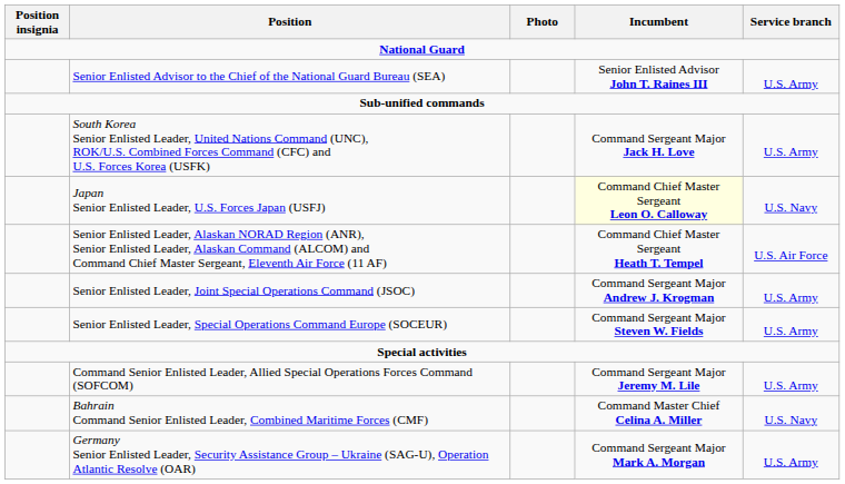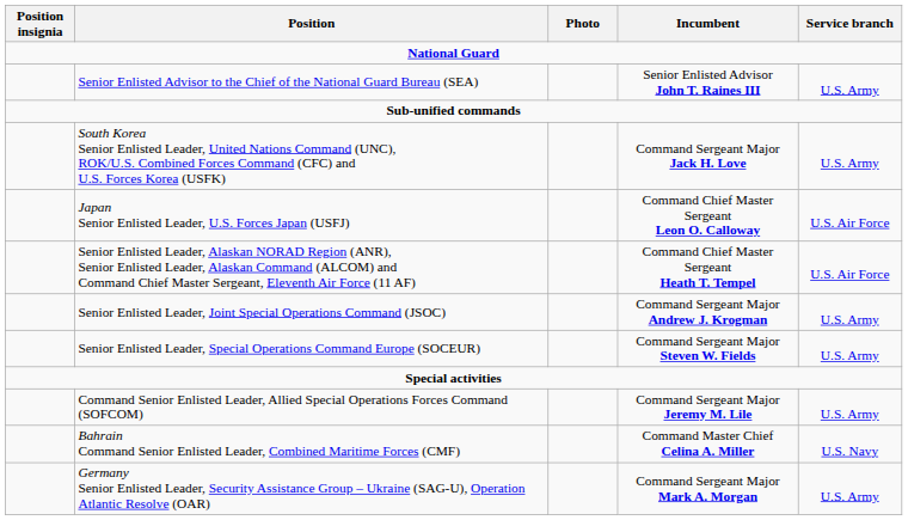Japan Senior Enlisted Leader, U.S. Forces Japan (USFJ) | Incumbent: lightyellow background -> no background
Japan Senior Enlisted Leader, U.S. Forces Japan (USFJ) | Service branch: U.S. Navy -> U.S. Air Force
